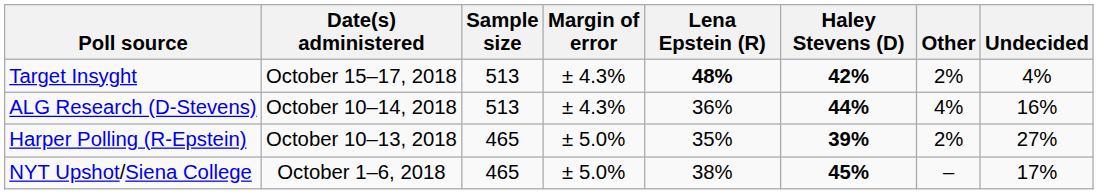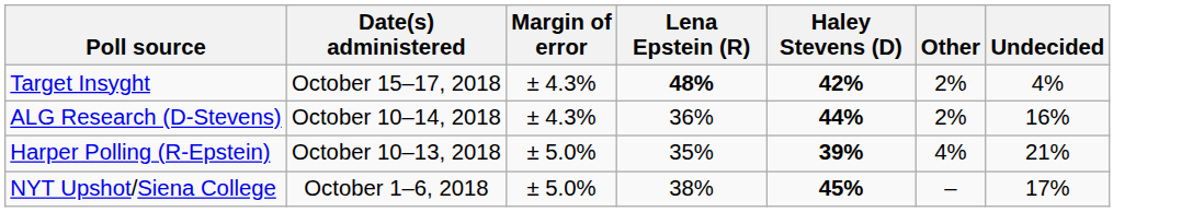- column: Sample size | 513 | 513 | 465 | 465
ALG Research (D-Stevens) | Other: 4% -> 2%
Harper Polling (R-Epstein) | Other: 2% -> 4%
Harper Polling (R-Epstein) | Undecided: 27% -> 21%
